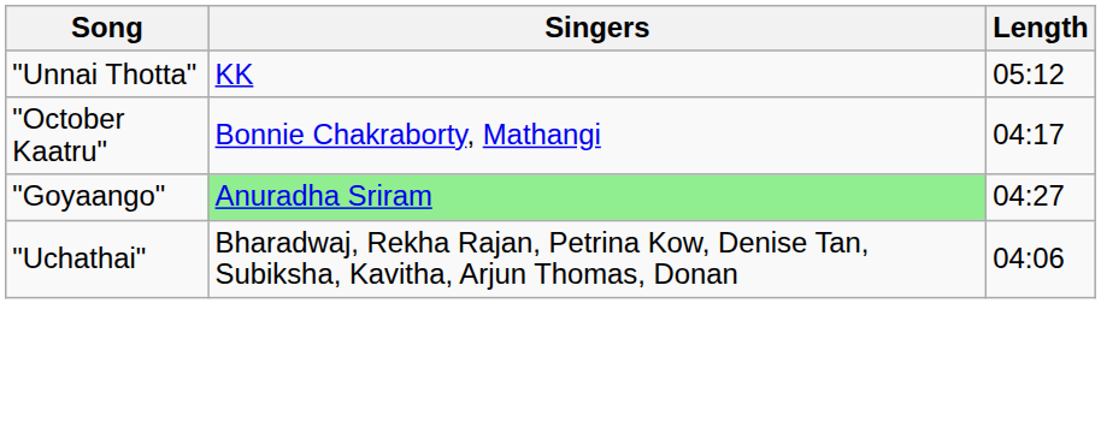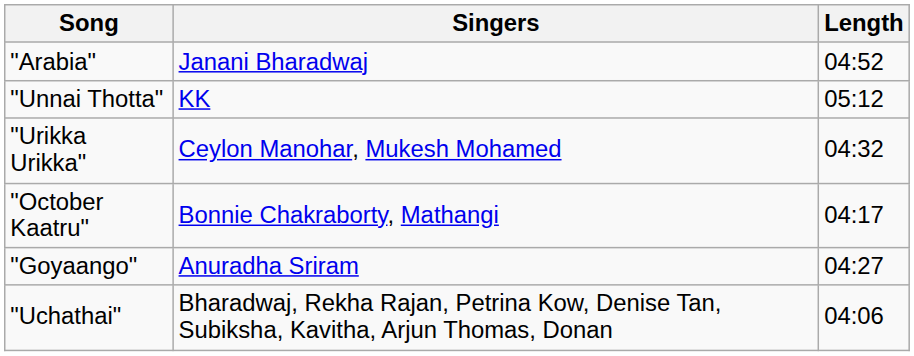+ row: "Arabia" | Janani Bharadwaj | 04:52
+ row: "Urikka Urikka" | Ceylon Manohar, Mukesh Mohamed | 04:32
"Goyaango" | Singers: lightgreen background -> no background
